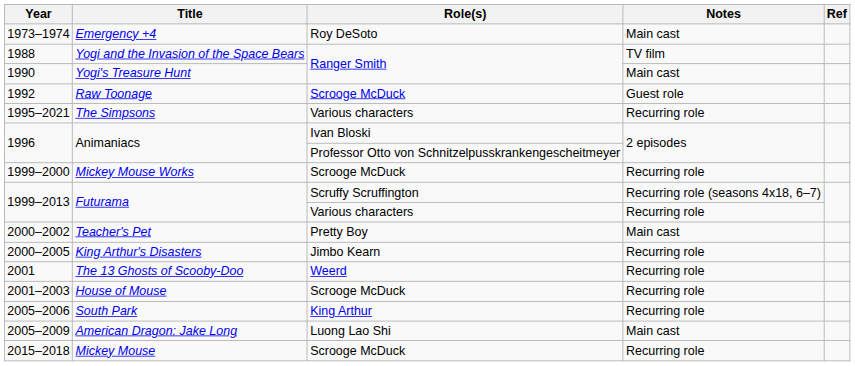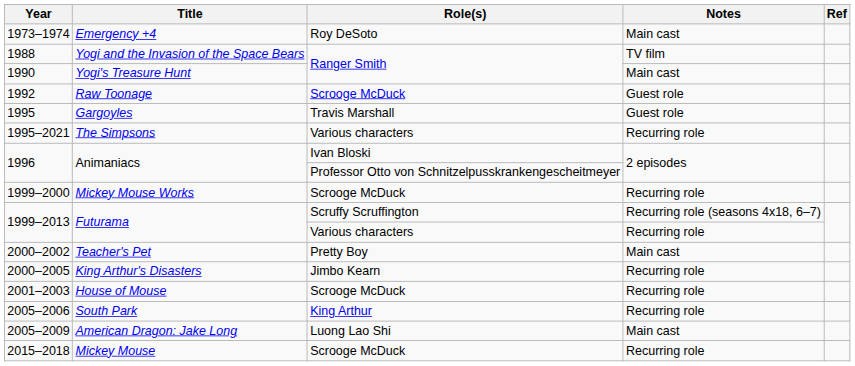+ row: 1995 | Gargoyles | Travis Marshall | Guest role
- row: 2001 | The 13 Ghosts of Scooby-Doo | Weerd | Recurring role
